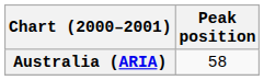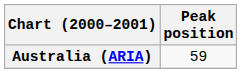Australia (ARIA) | Peak position: 58 -> 59
